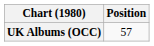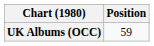UK Albums (OCC) | Position: 57 -> 59
